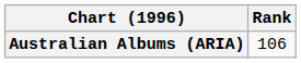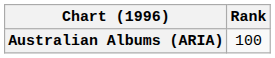Australian Albums (ARIA) | Rank: 106 -> 100
